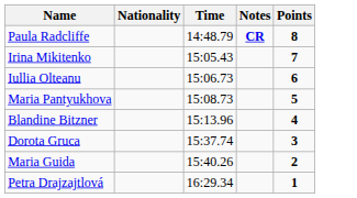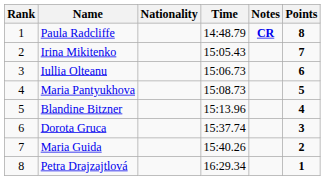+ column: Rank | 1 | 2 | 3 | 4 | 5 | 6 | 7 | 8
